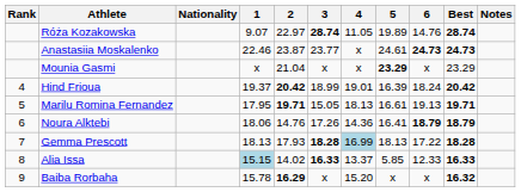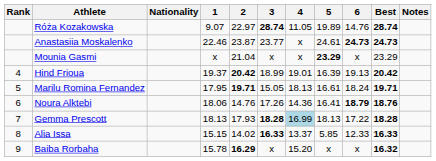Hind Frioua | 6: 18.24 -> 19.13
Marilu Romina Fernandez | 6: 19.13 -> 18.24
Noura Alktebi | Best: 18.79 -> 18.76
Alia Issa | 1: lightblue background -> no background
